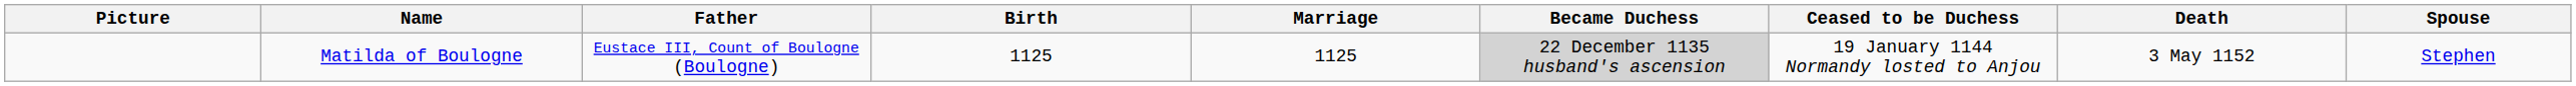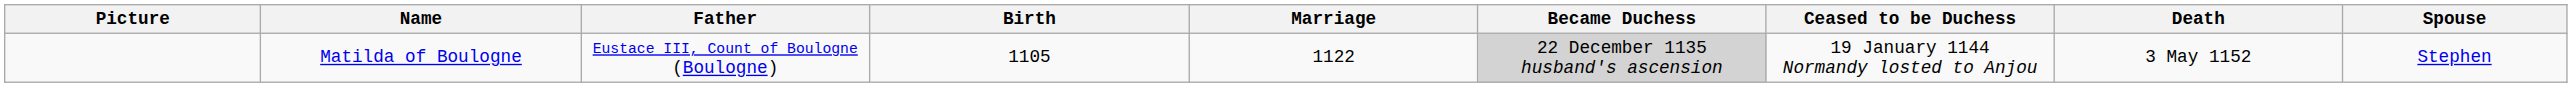Matilda of Boulogne | Birth: 1125 -> 1105
Matilda of Boulogne | Marriage: 1125 -> 1122
